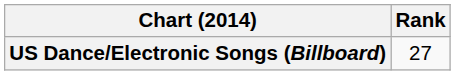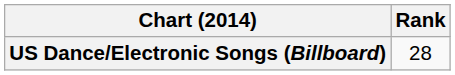US Dance/Electronic Songs (Billboard) | Rank: 27 -> 28
